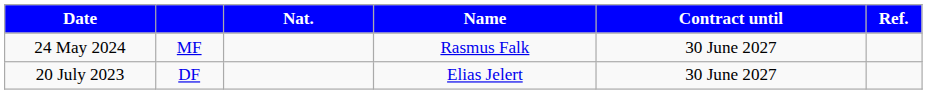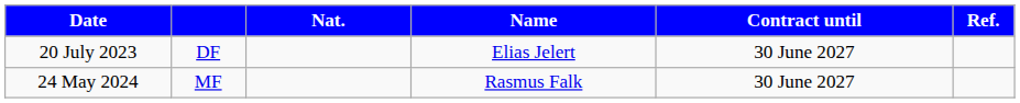rows swapped: 20 July 2023 <-> 24 May 2024
